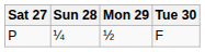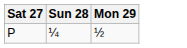- column: Tue 30 | F
